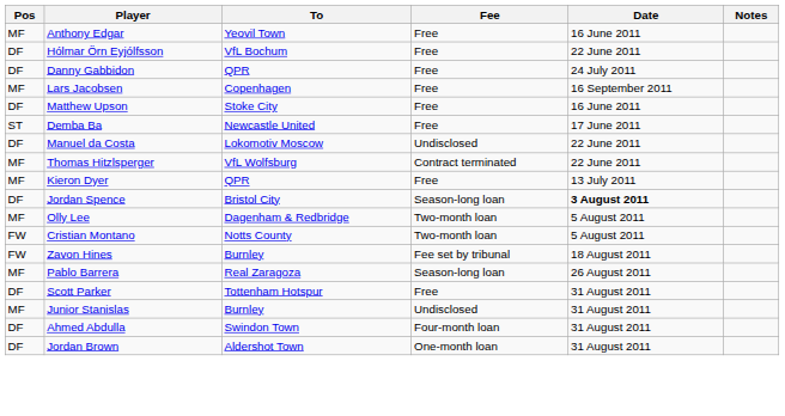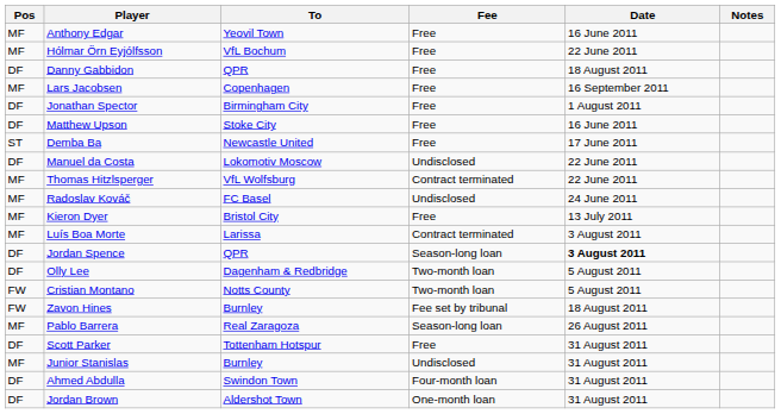Hólmar Örn Eyjólfsson | Pos: DF -> MF
Danny Gabbidon | Date: 24 July 2011 -> 18 August 2011
+ row: DF | Jonathan Spector | Birmingham City | Free | 1 August 2011
+ row: MF | Radoslav Kováč | FC Basel | Undisclosed | 24 June 2011
Kieron Dyer | To: QPR -> Bristol City
+ row: MF | Luís Boa Morte | Larissa | Contract terminated | 3 August 2011
Jordan Spence | To: Bristol City -> QPR
Olly Lee | Pos: MF -> DF
